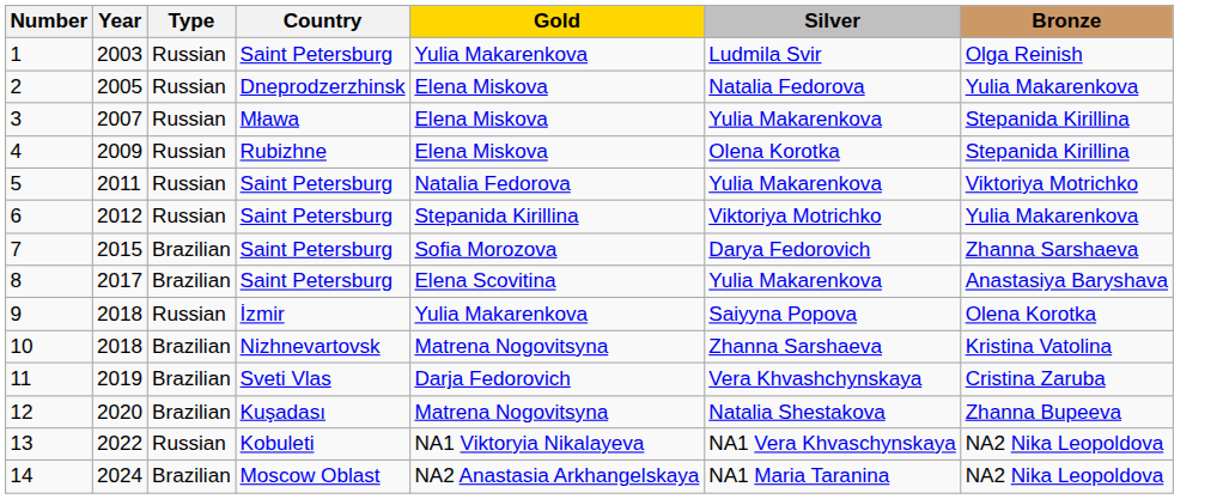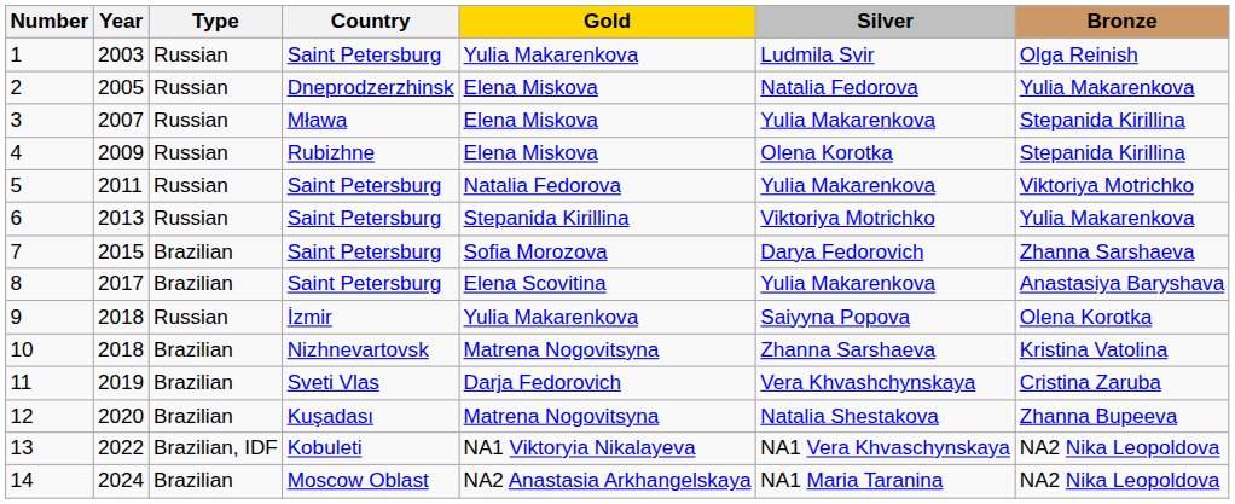6 | Year: 2012 -> 2013
13 | Type: Russian -> Brazilian, IDF
